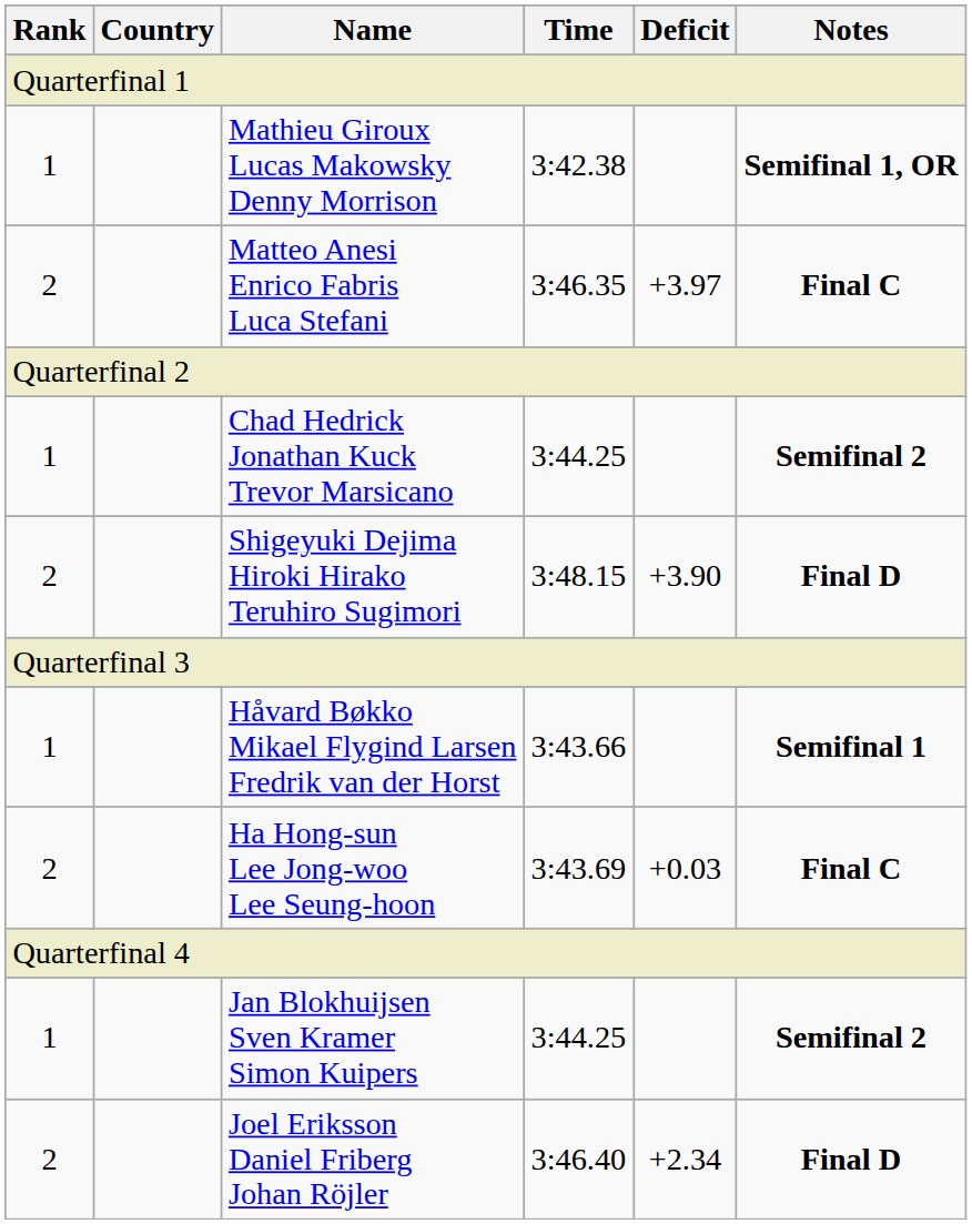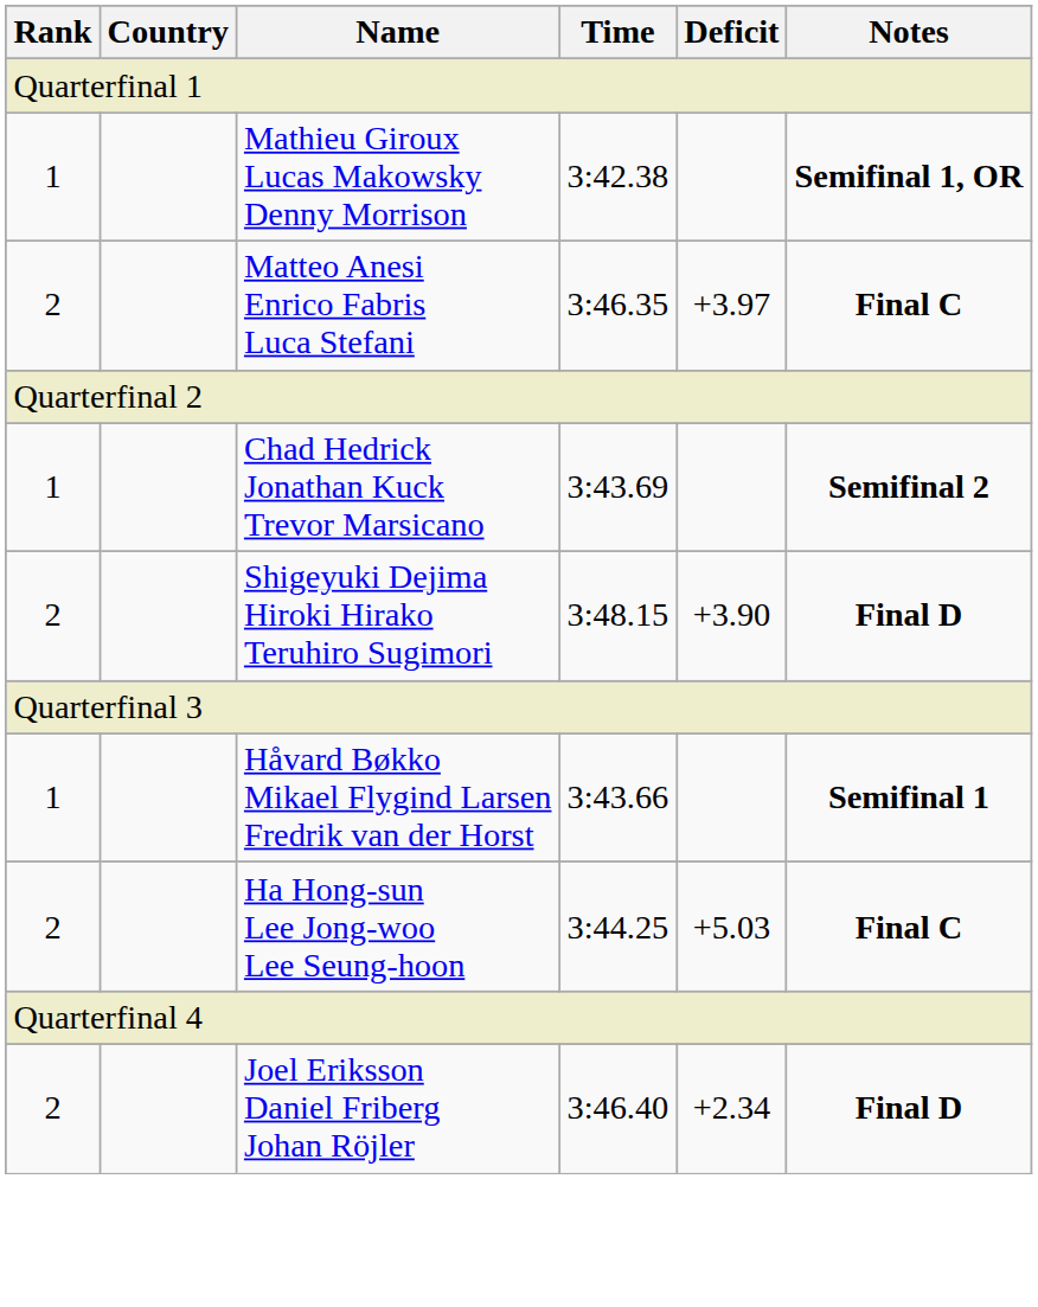Chad Hedrick Jonathan Kuck Trevor Marsicano | Time: 3:44.25 -> 3:43.69
Ha Hong-sun Lee Jong-woo Lee Seung-hoon | Time: 3:43.69 -> 3:44.25
Ha Hong-sun Lee Jong-woo Lee Seung-hoon | Deficit: +0.03 -> +5.03
- row: 1 | Jan Blokhuijsen Sven Kramer Simon Kuipers | 3:44.25 | Semifinal 2
